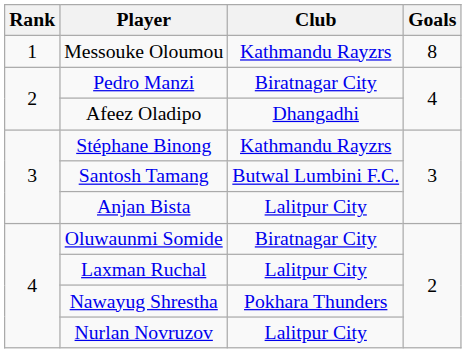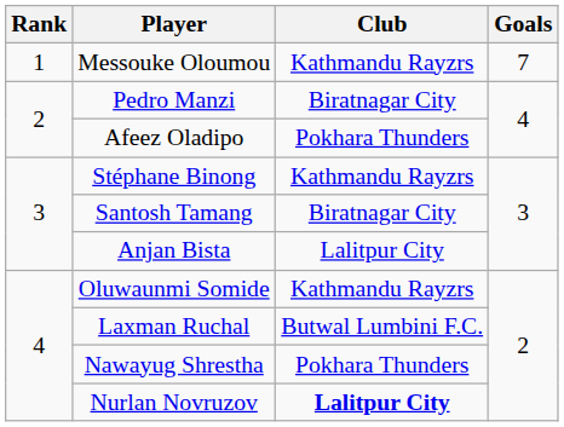Messouke Oloumou | Goals: 8 -> 7
Afeez Oladipo | Club: Dhangadhi -> Pokhara Thunders
Santosh Tamang | Club: Butwal Lumbini F.C. -> Biratnagar City
Oluwaunmi Somide | Club: Biratnagar City -> Kathmandu Rayzrs
Laxman Ruchal | Club: Lalitpur City -> Butwal Lumbini F.C.
Nurlan Novruzov | Club: normal -> bold
